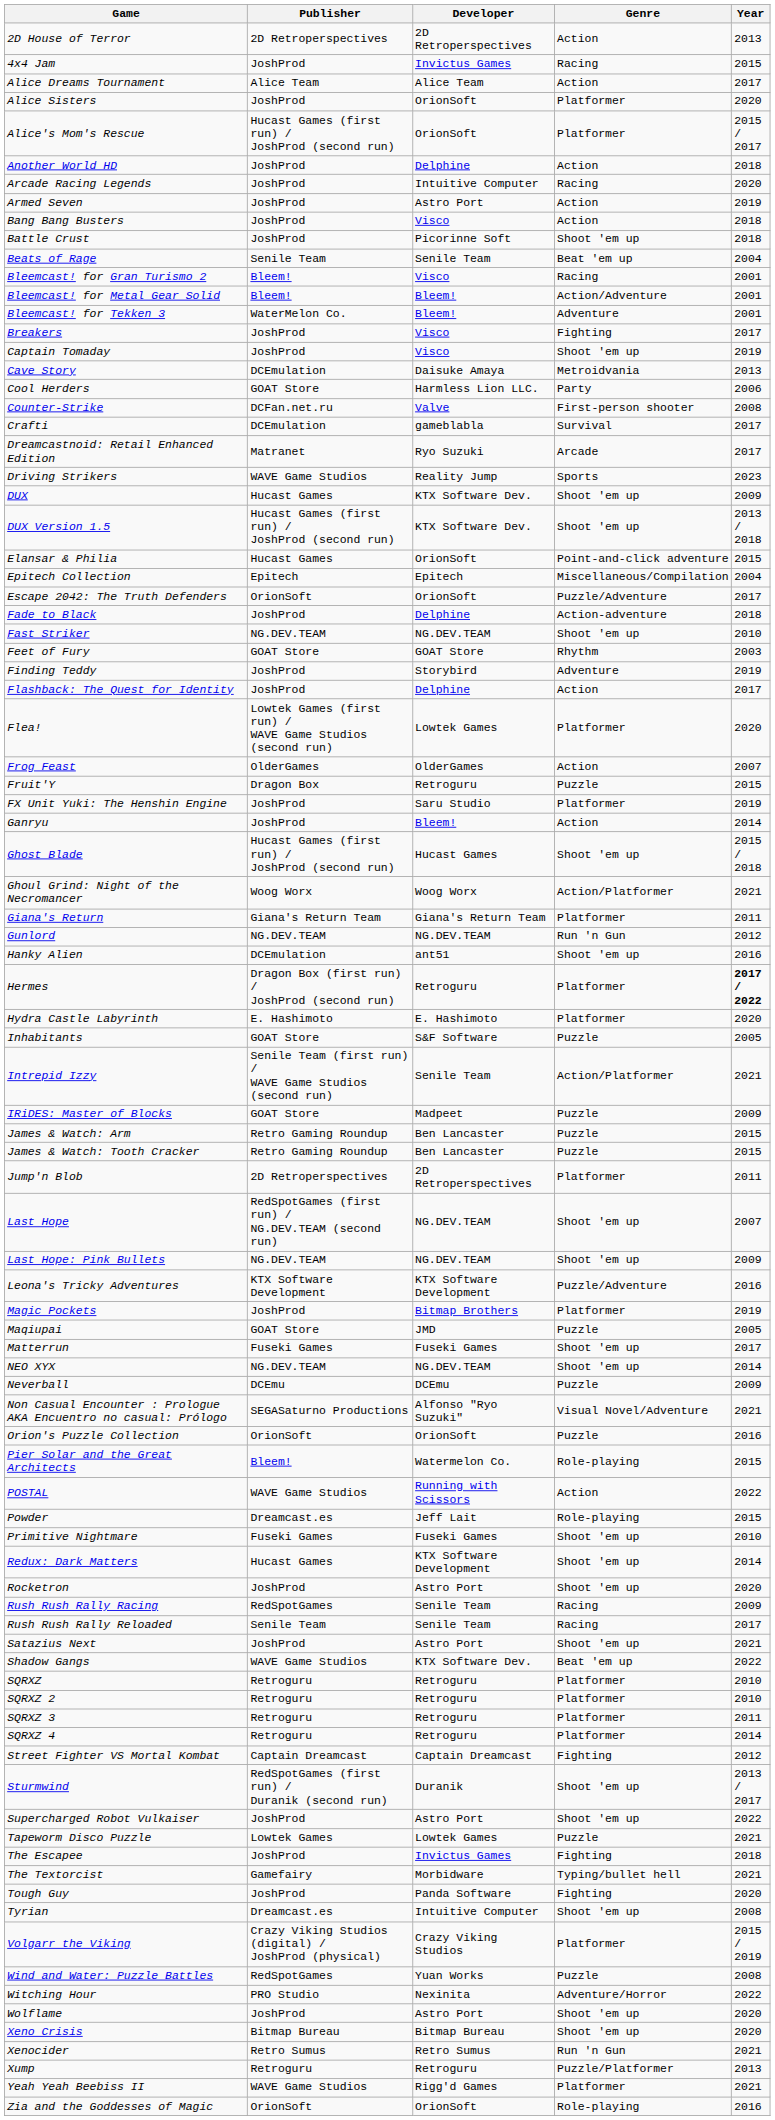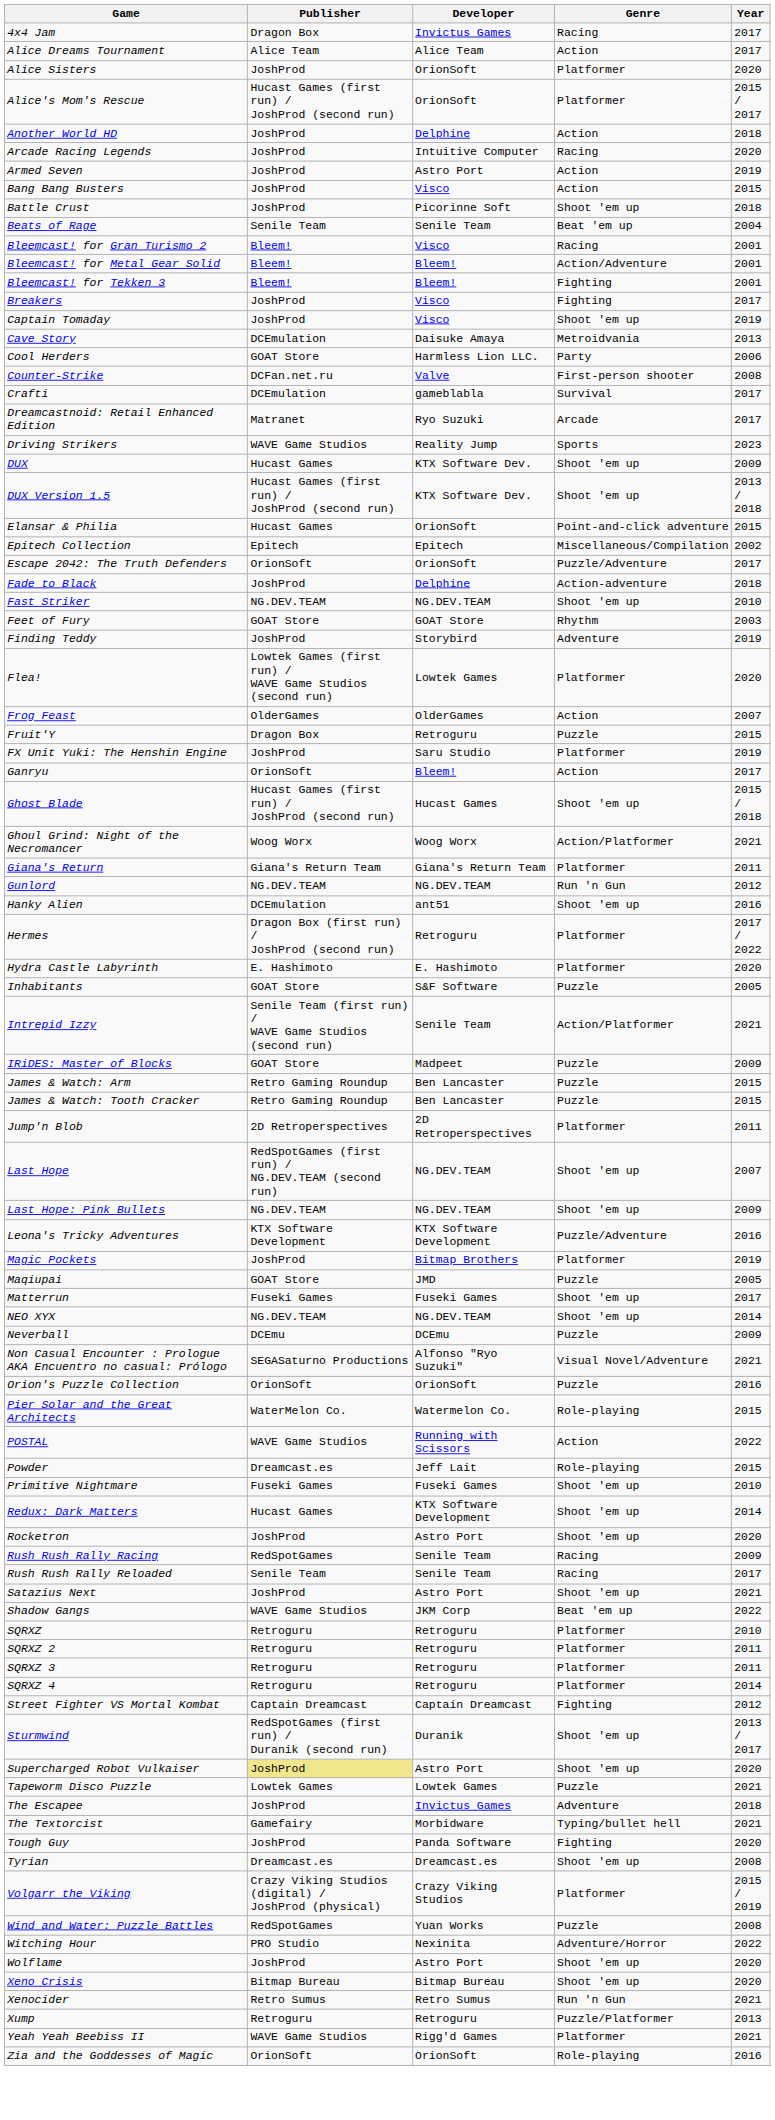- row: 2D House of Terror | 2D Retroperspectives | 2D Retroperspectives | Action | 2013
4x4 Jam | Publisher: JoshProd -> Dragon Box
4x4 Jam | Year: 2015 -> 2017
Bang Bang Busters | Year: 2018 -> 2015
Bleemcast! for Tekken 3 | Publisher: WaterMelon Co. -> Bleem!
Bleemcast! for Tekken 3 | Genre: Adventure -> Fighting
Epitech Collection | Year: 2004 -> 2002
- row: Flashback: The Quest for Identity | JoshProd | Delphine | Action | 2017
Ganryu | Publisher: JoshProd -> OrionSoft
Ganryu | Year: 2014 -> 2017
Hermes | Year: bold -> normal
Pier Solar and the Great Architects | Publisher: Bleem! -> WaterMelon Co.
Shadow Gangs | Developer: KTX Software Dev. -> JKM Corp
SQRXZ 2 | Year: 2010 -> 2011
Supercharged Robot Vulkaiser | Publisher: no background -> khaki background
Supercharged Robot Vulkaiser | Year: 2022 -> 2020
The Escapee | Genre: Fighting -> Adventure
Tyrian | Developer: Intuitive Computer -> Dreamcast.es
